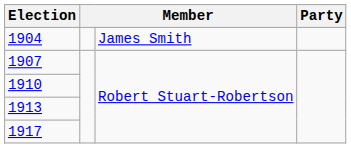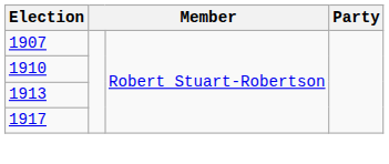- row: 1904 | James Smith
